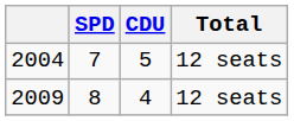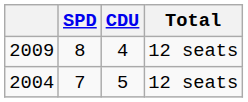rows swapped: 2009 <-> 2004
